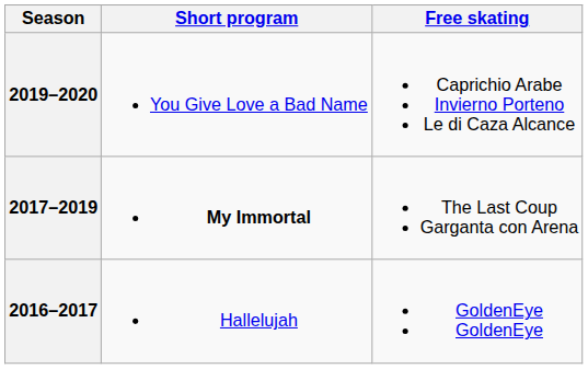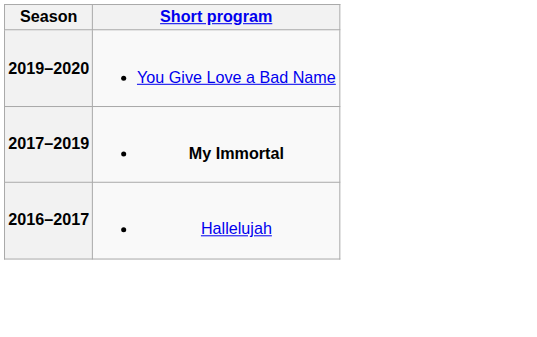- column: Free skating | Caprichio Arabe Invierno Porteno Le di Caza Alcance | The Last Coup Garganta con Arena | GoldenEye GoldenEye
